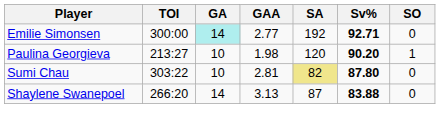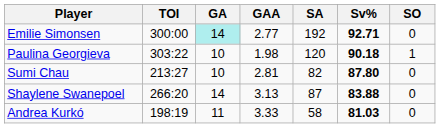Paulina Georgieva | TOI: 213:27 -> 303:22
Paulina Georgieva | Sv%: 90.20 -> 90.18
Sumi Chau | TOI: 303:22 -> 213:27
Sumi Chau | SA: khaki background -> no background
+ row: Andrea Kurkó | 198:19 | 11 | 3.33 | 58 | 81.03 | 0
